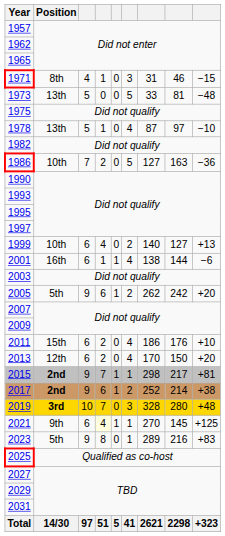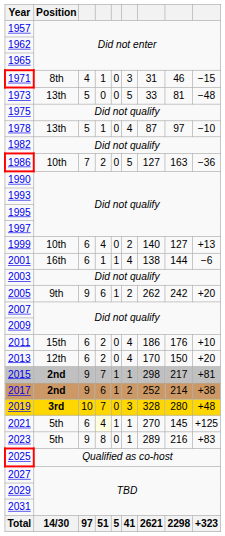2005 | Position: 5th -> 9th
2021 | Position: 9th -> 5th
